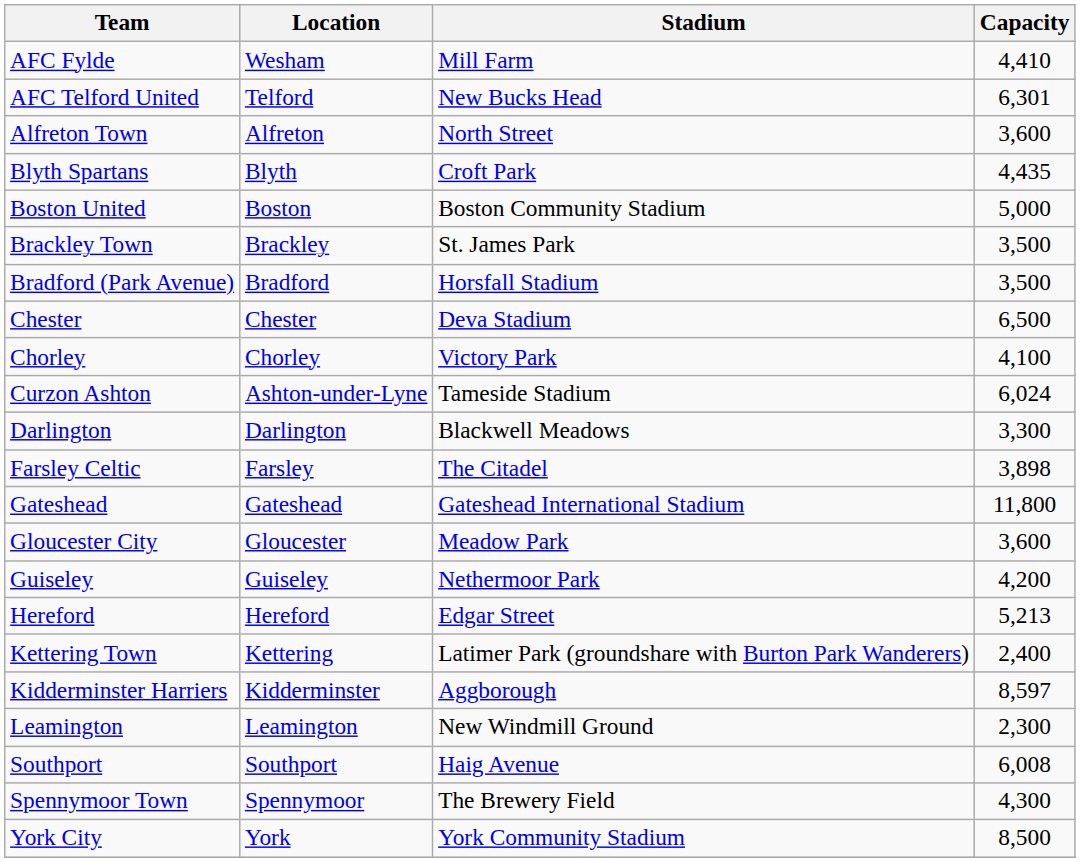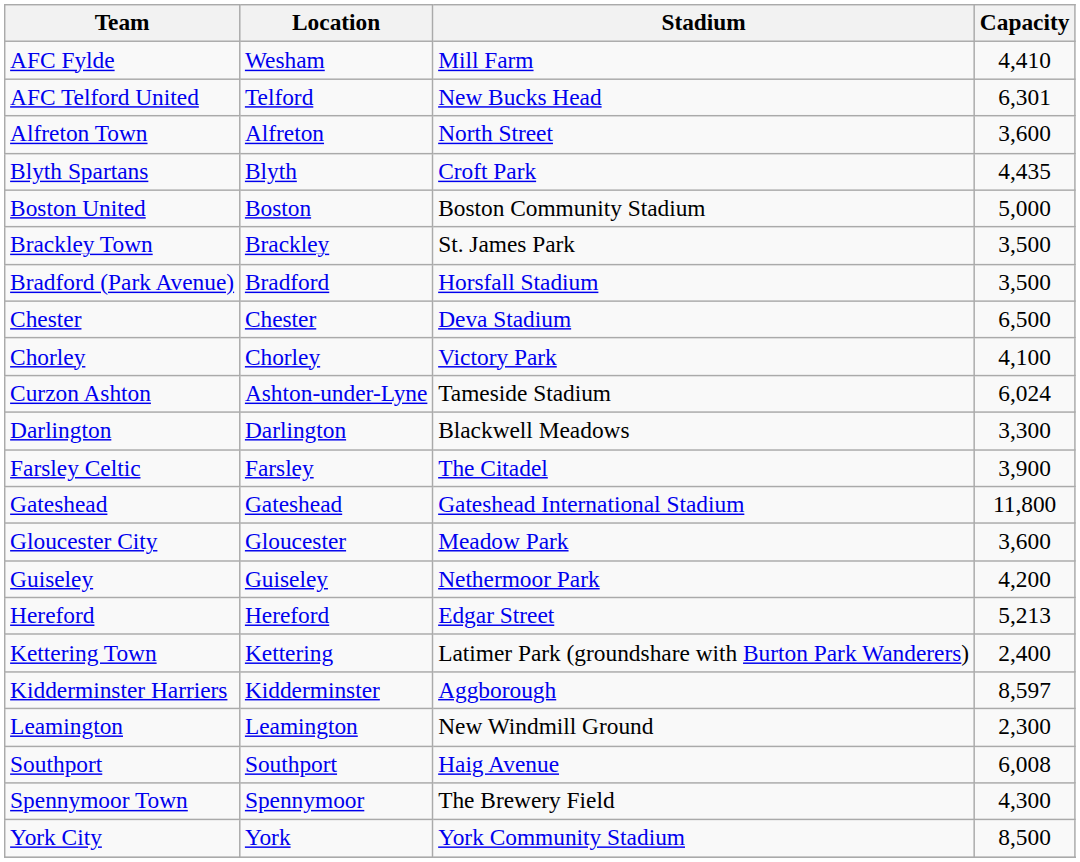Farsley Celtic | Capacity: 3,898 -> 3,900
